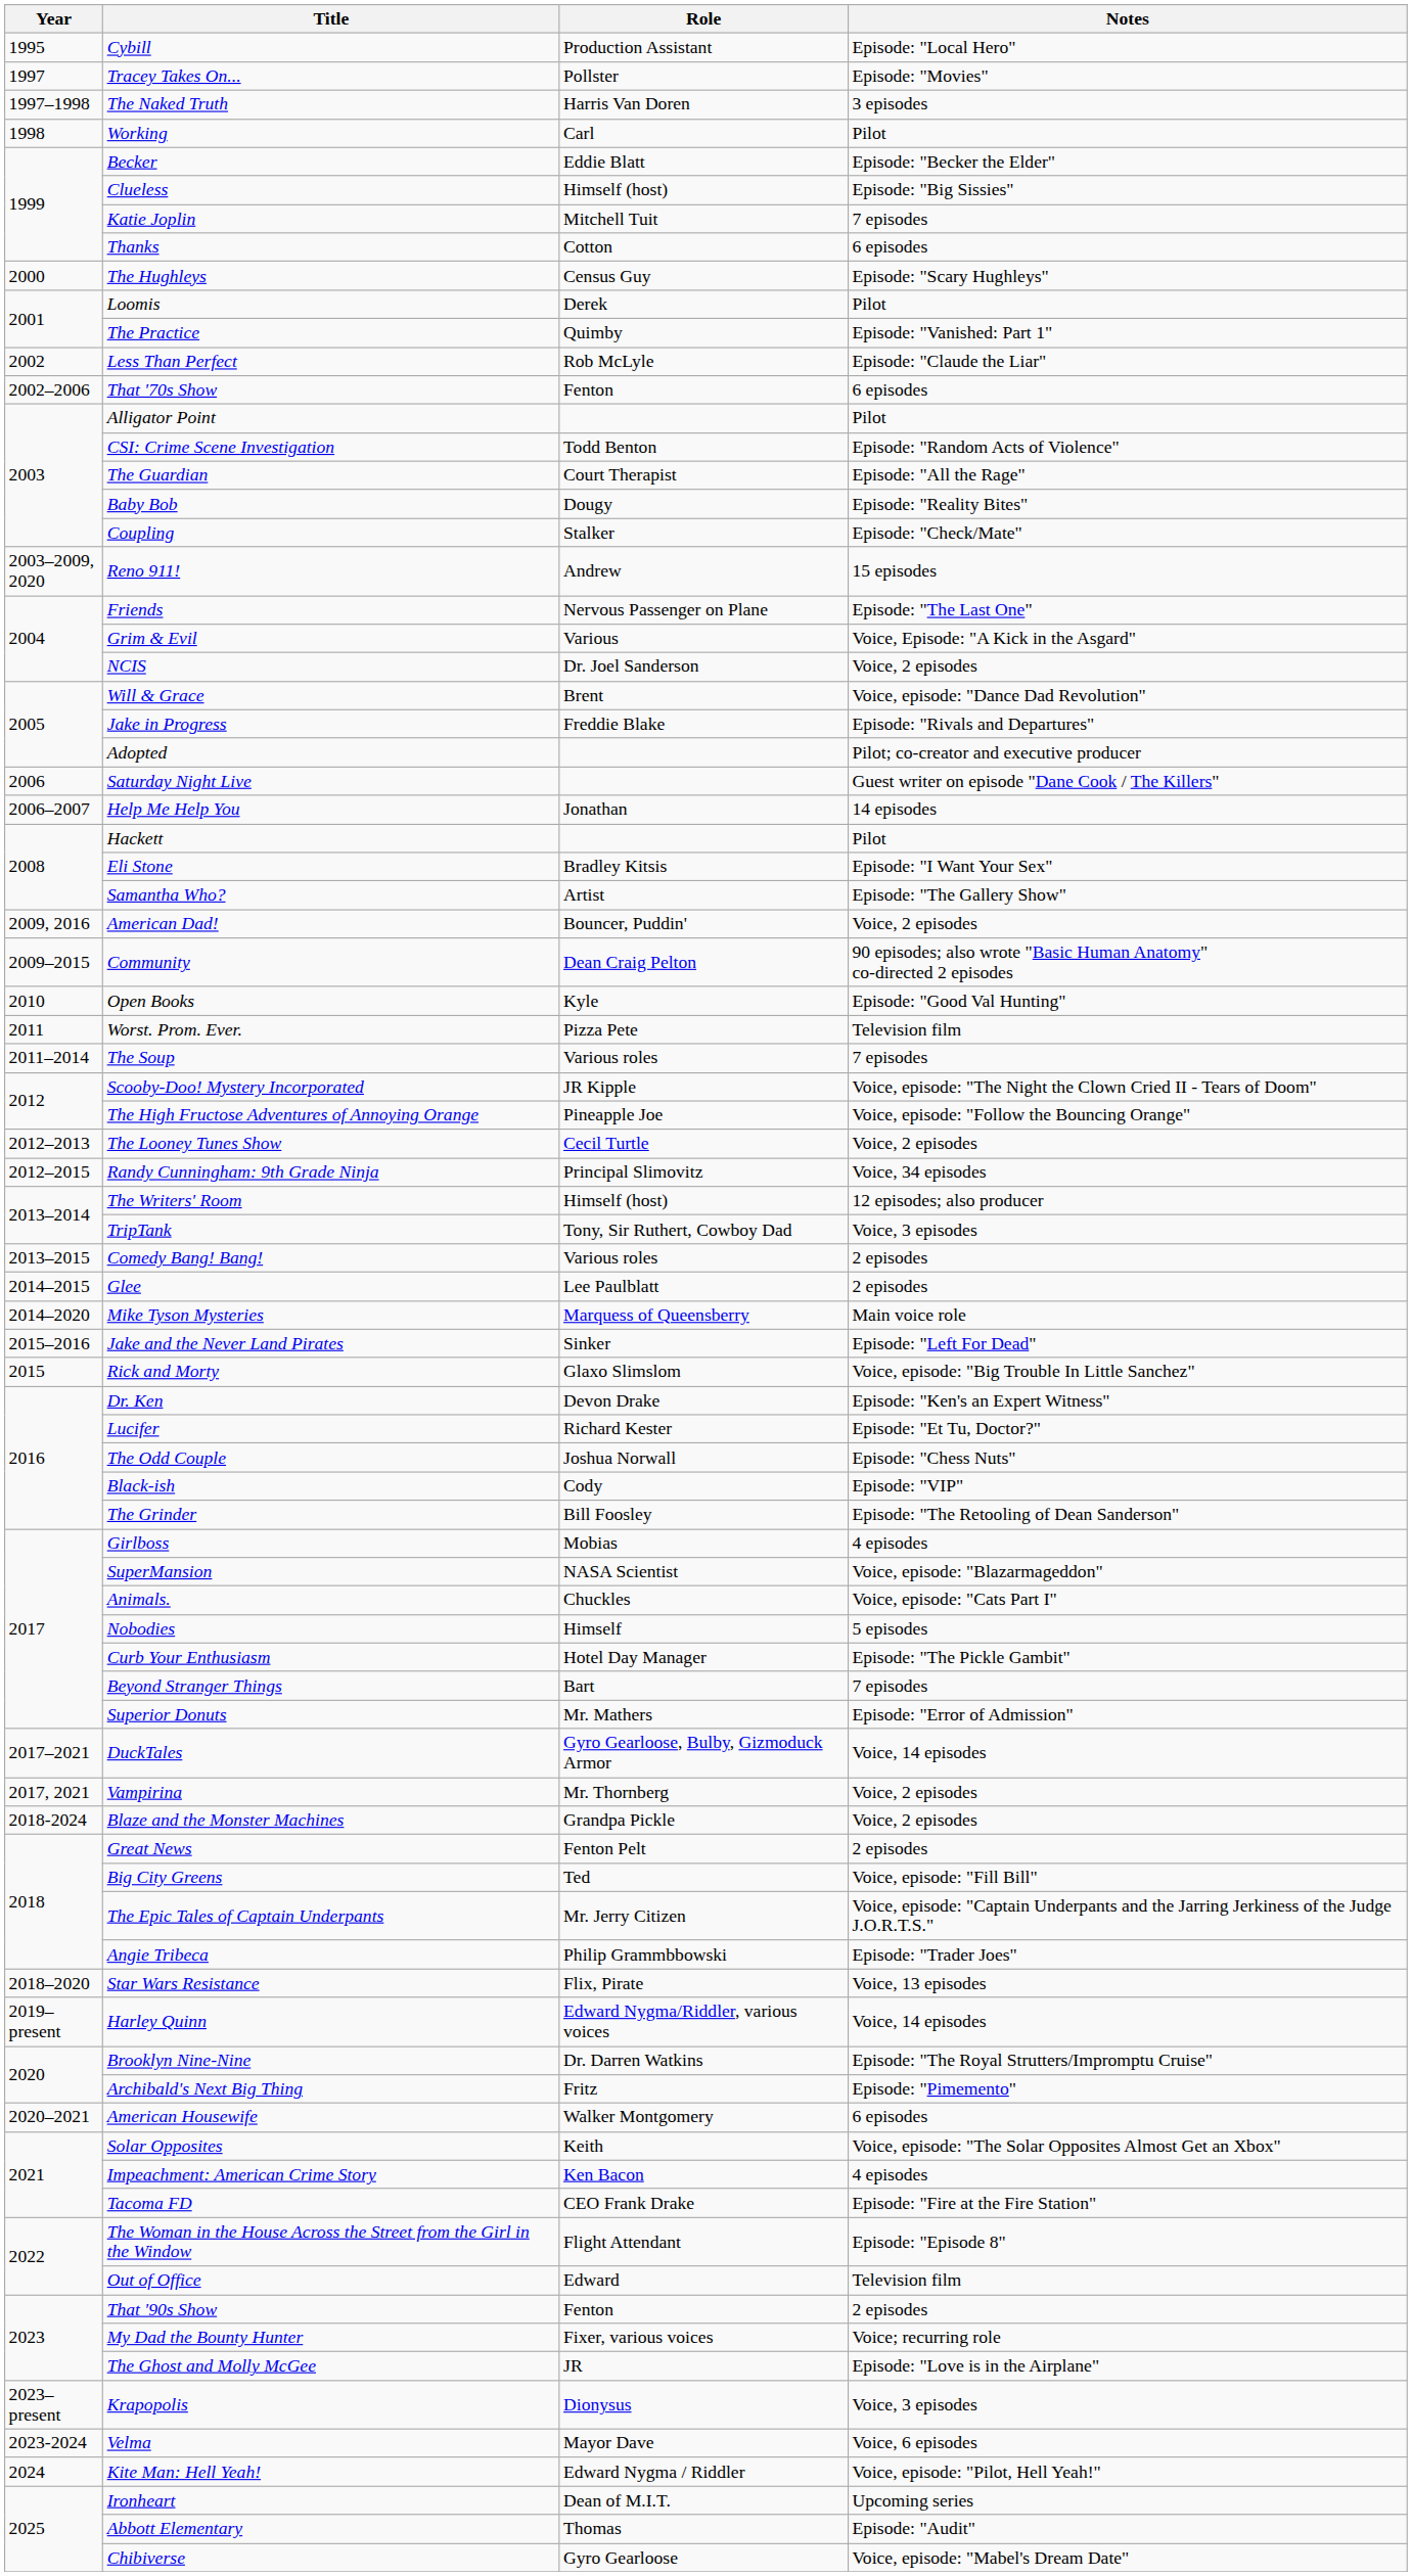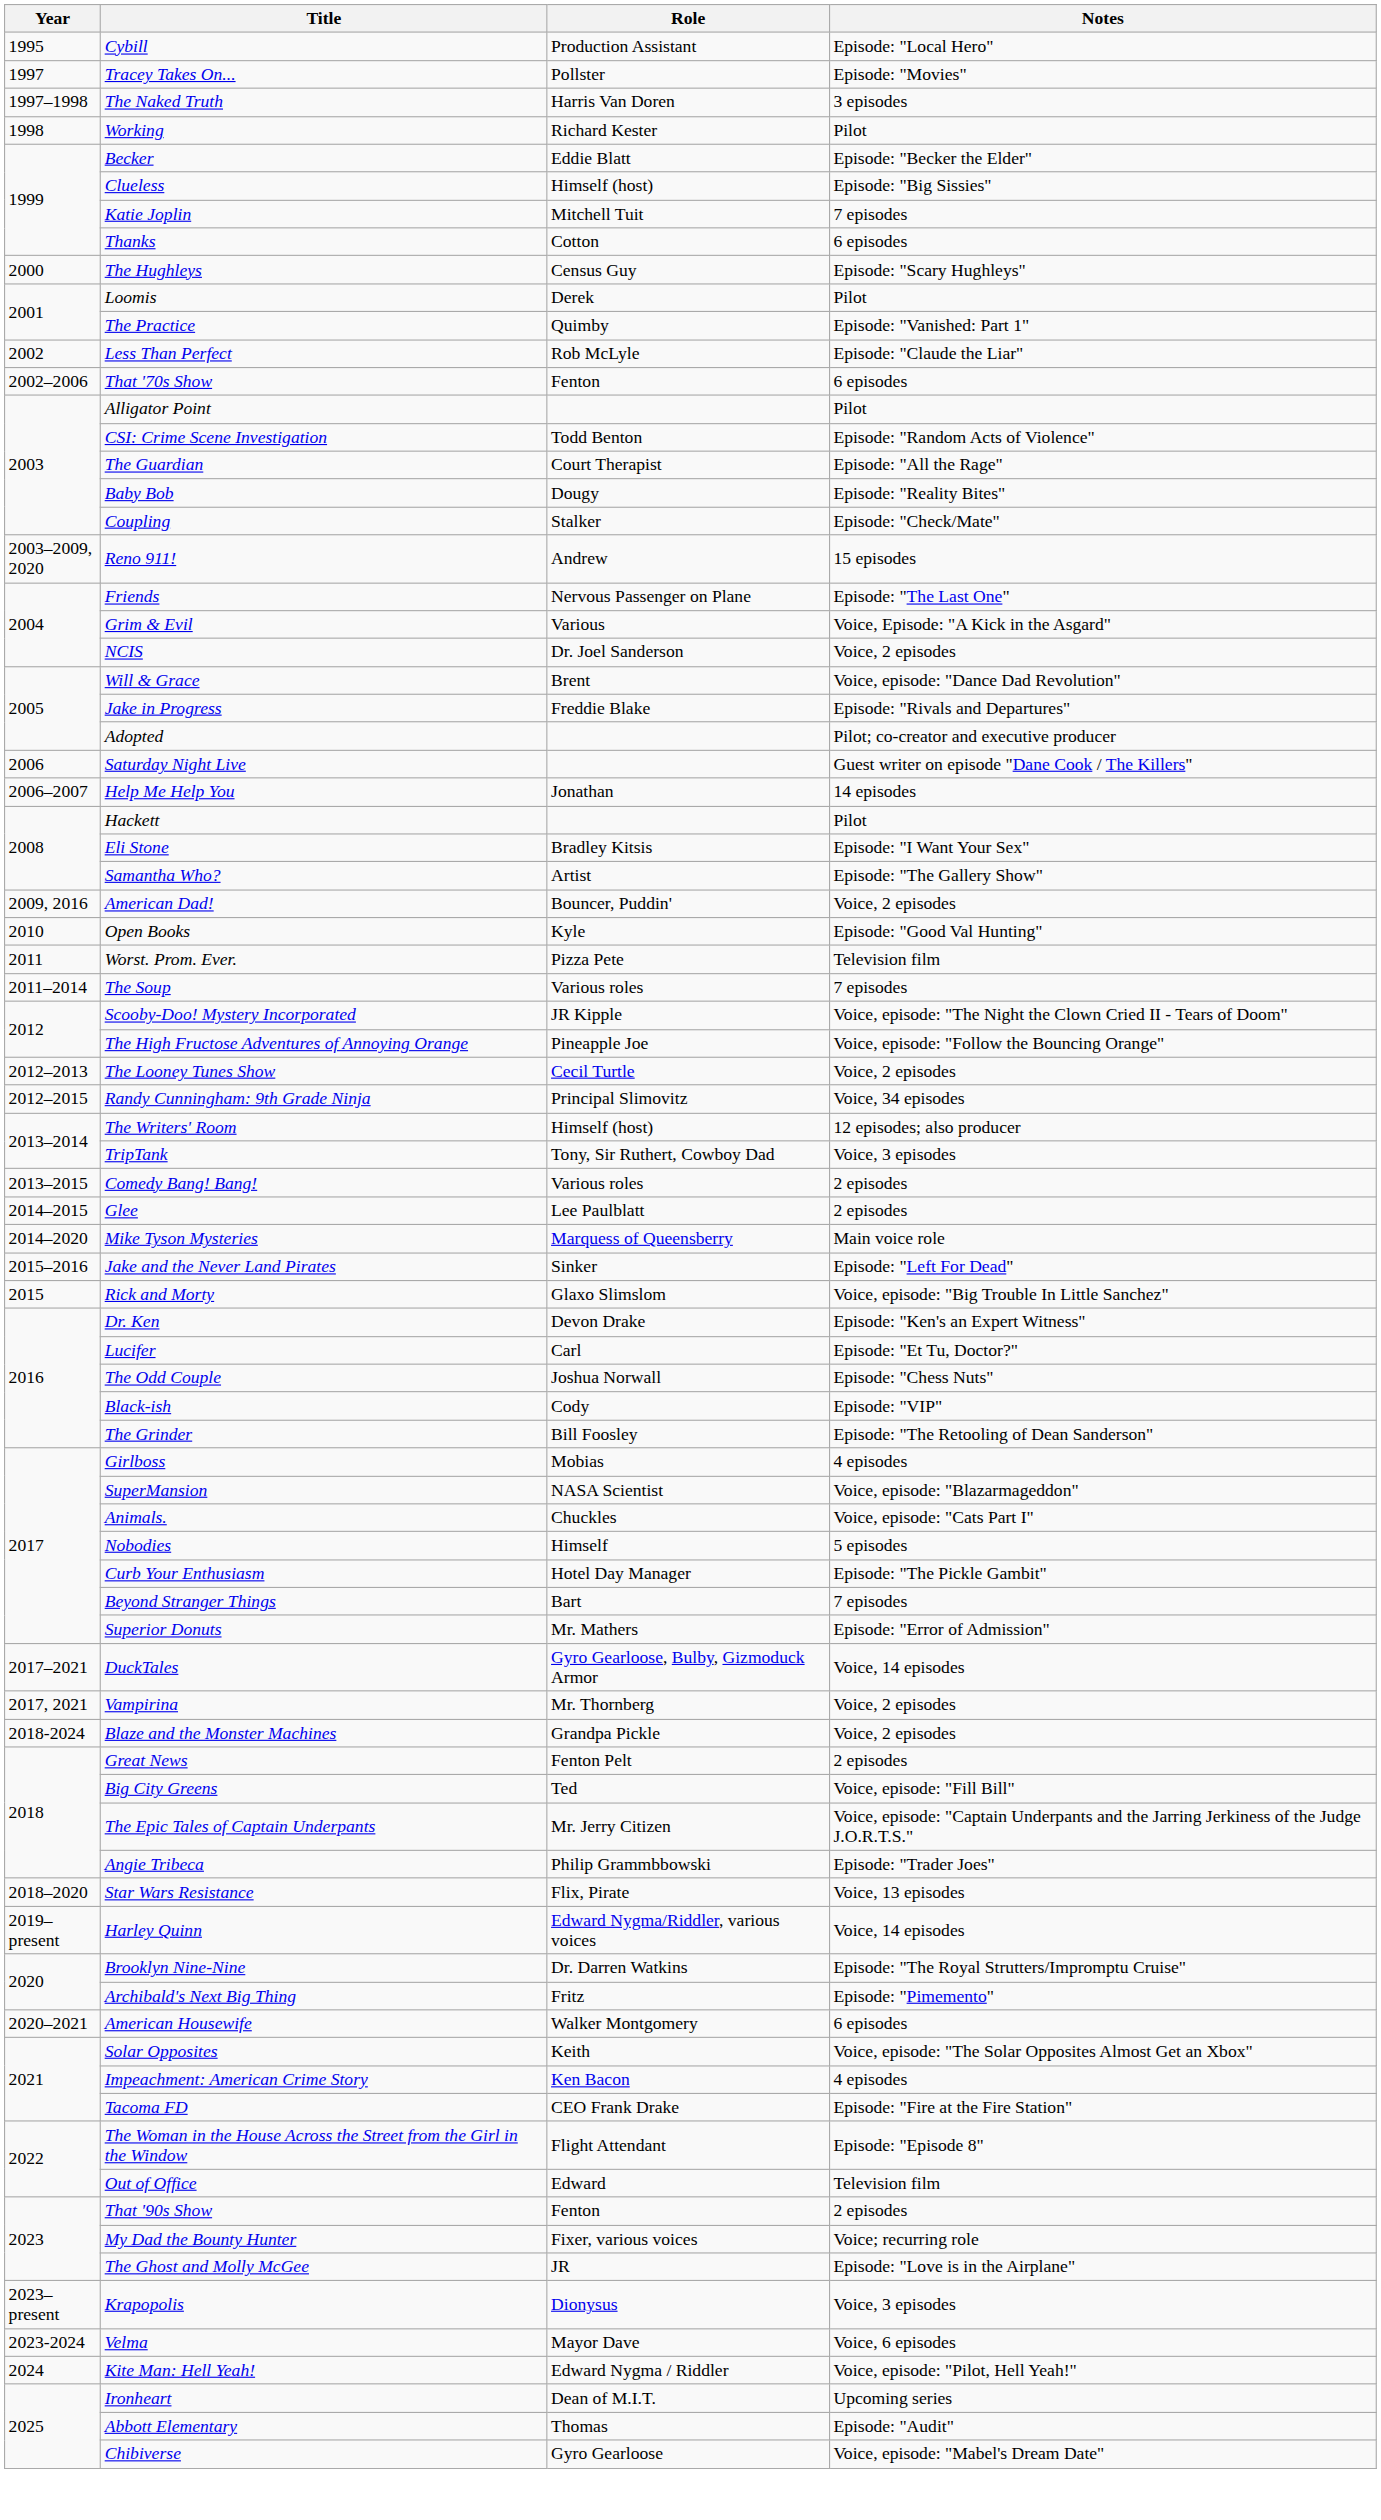Working | Role: Carl -> Richard Kester
- row: 2009–2015 | Community | Dean Craig Pelton | 90 episodes; also wrote "Basic Human Anatomy" co-directed 2 episodes
Lucifer | Role: Richard Kester -> Carl
